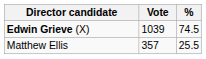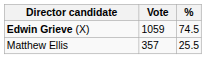Edwin Grieve (X) | Vote: 1039 -> 1059
